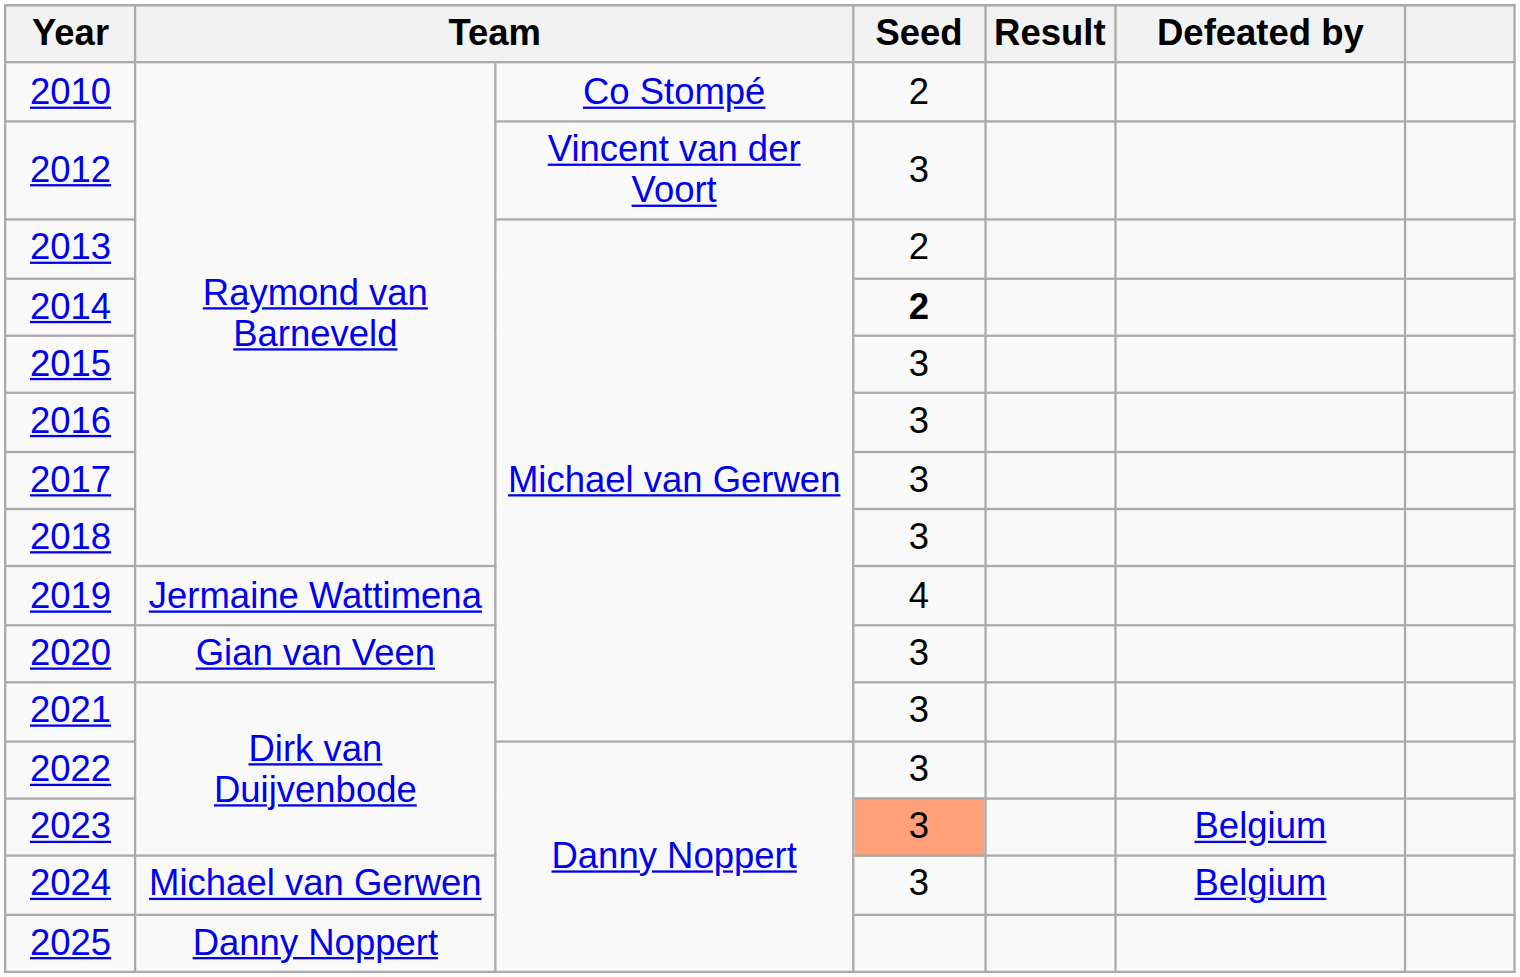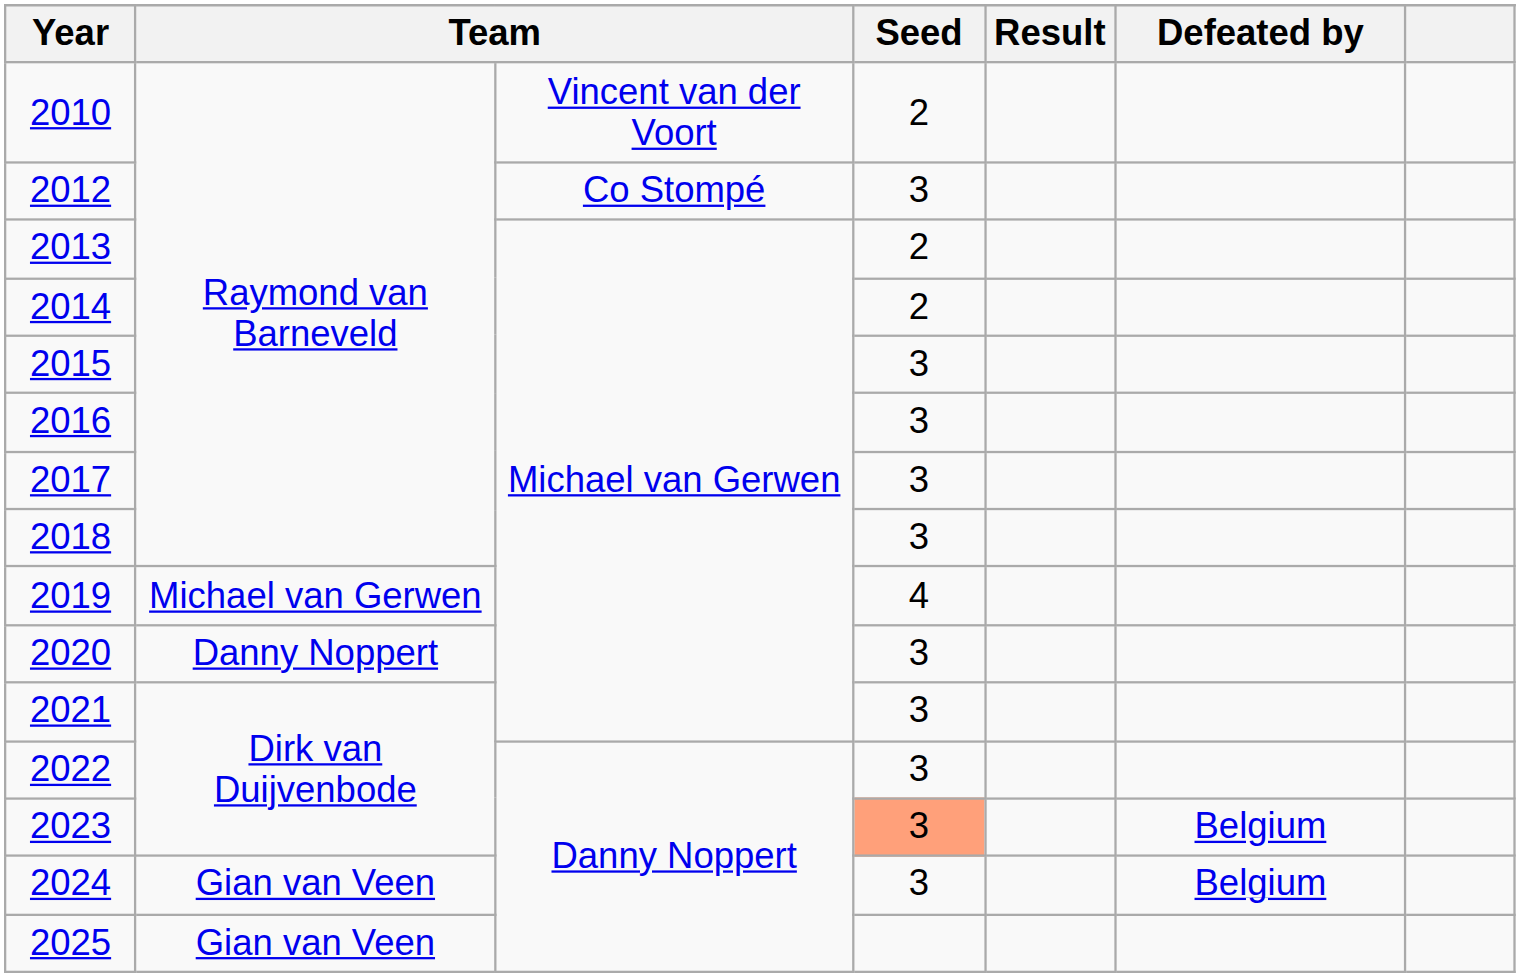2010 | column 3: Co Stompé -> Vincent van der Voort
2012 | column 3: Vincent van der Voort -> Co Stompé
2014 | Seed: bold -> normal
2019 | column 2: Jermaine Wattimena -> Michael van Gerwen
2020 | column 2: Gian van Veen -> Danny Noppert
2024 | column 2: Michael van Gerwen -> Gian van Veen
2025 | column 2: Danny Noppert -> Gian van Veen
